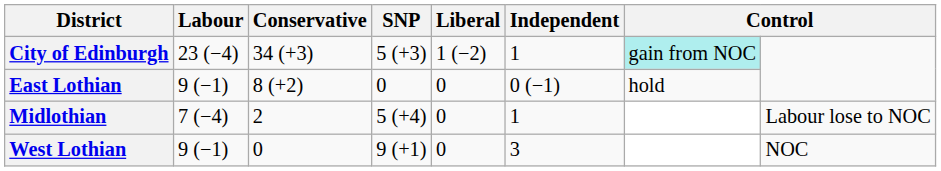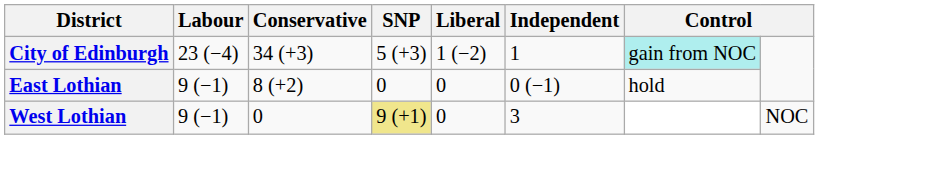- row: Midlothian | 7 (−4) | 2 | 5 (+4) | 0 | 1 | Labour lose to NOC
West Lothian | SNP: no background -> khaki background
